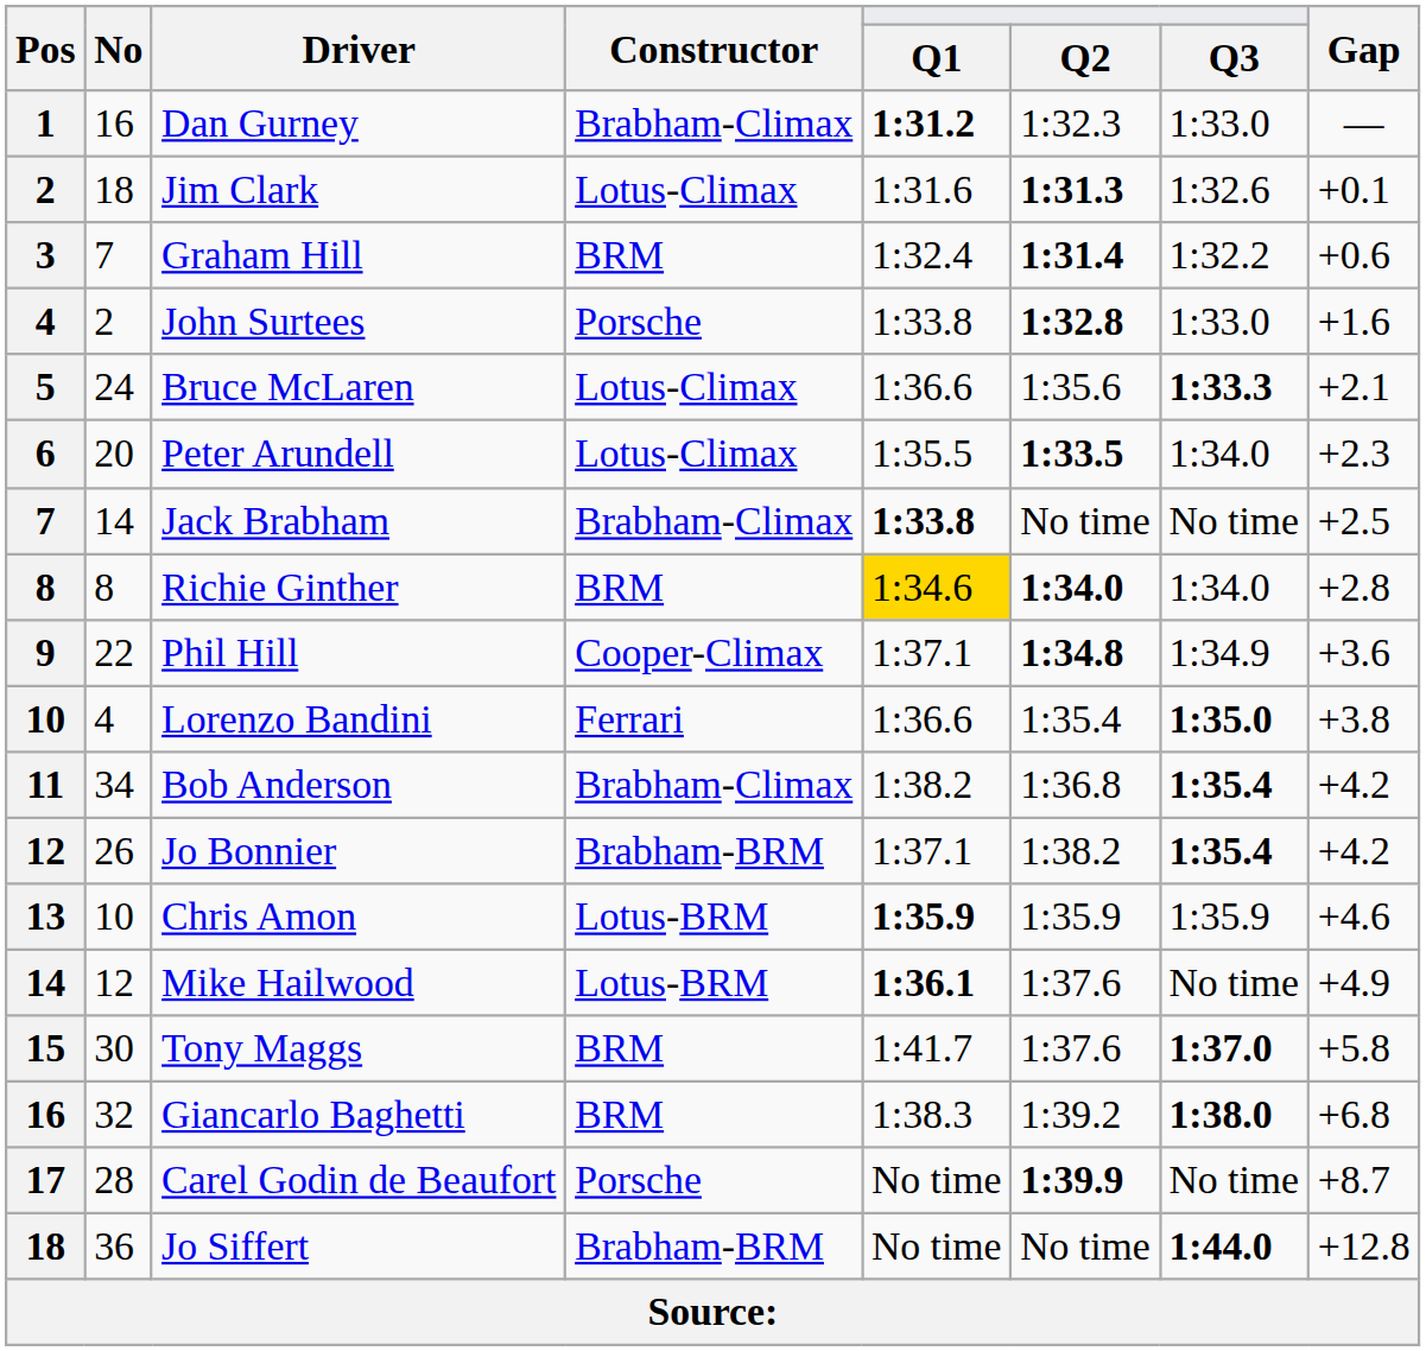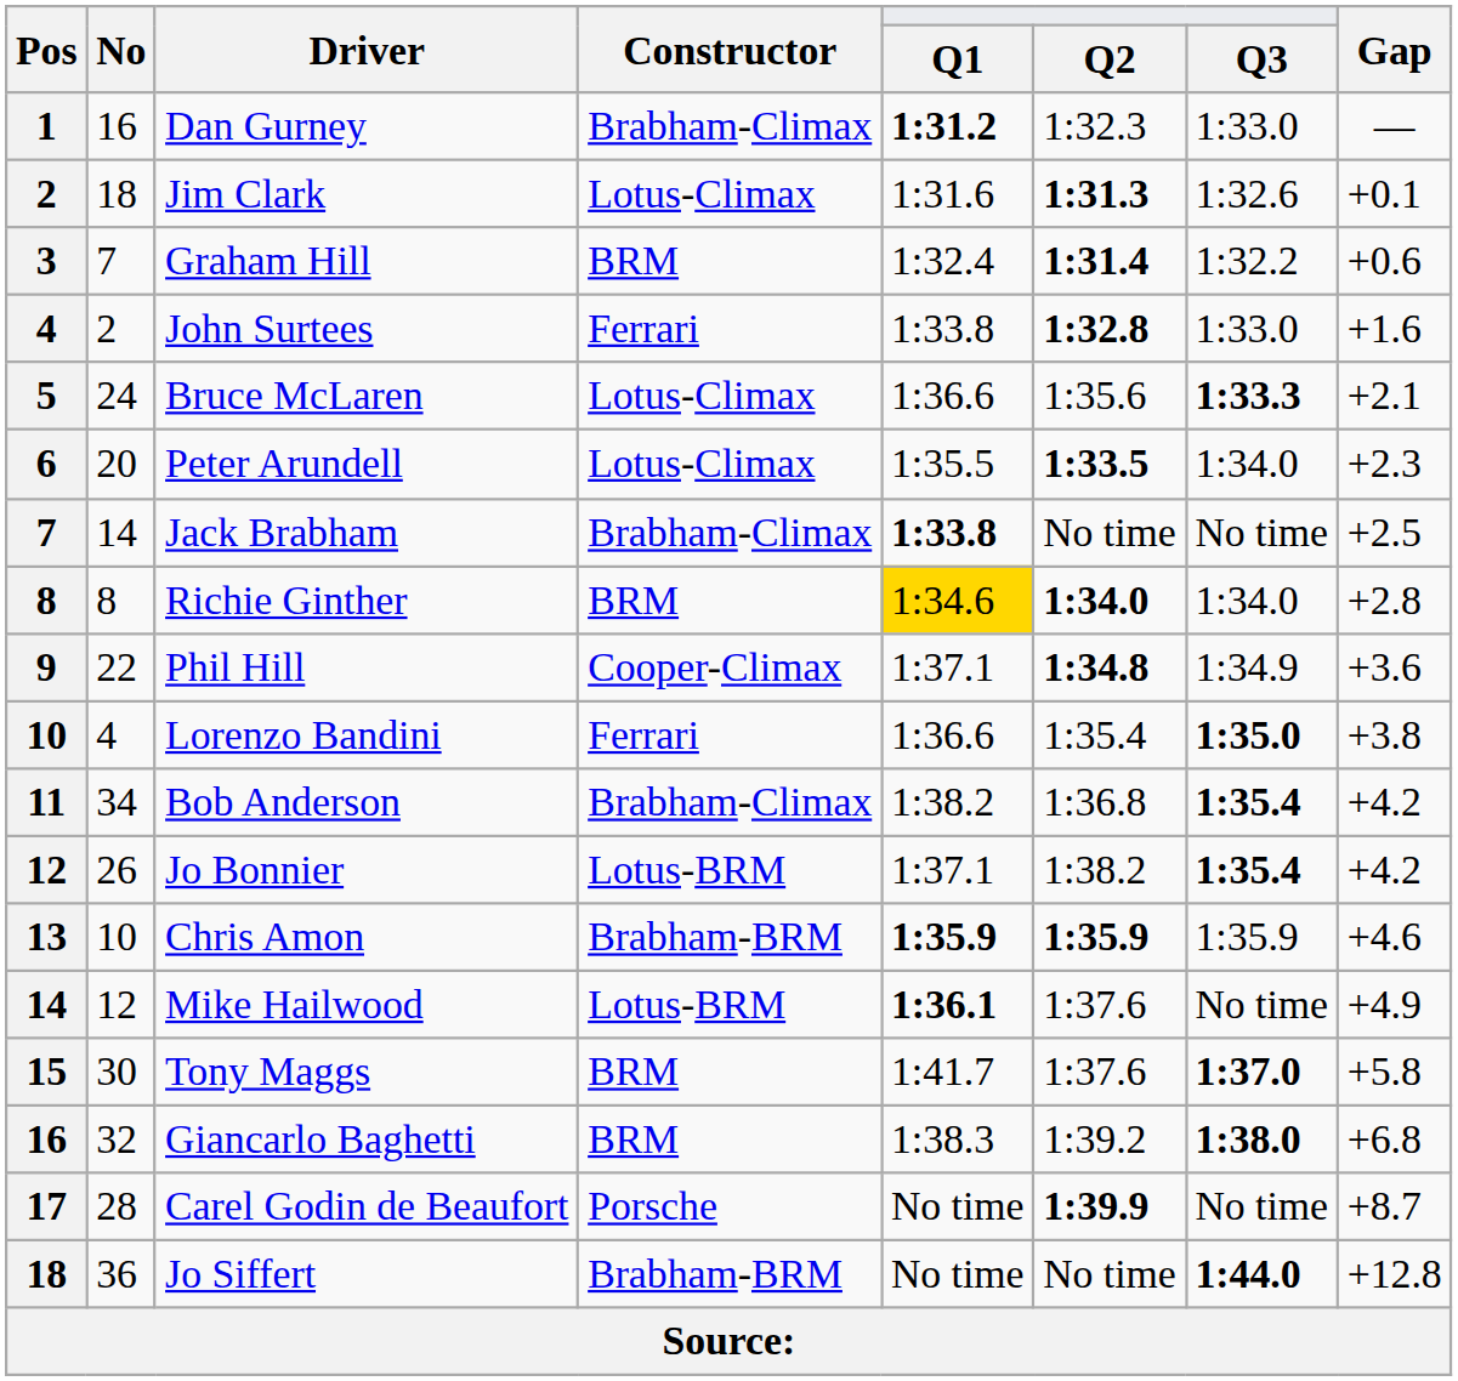John Surtees | Constructor: Porsche -> Ferrari
Jo Bonnier | Constructor: Brabham-BRM -> Lotus-BRM
Chris Amon | Constructor: Lotus-BRM -> Brabham-BRM
Chris Amon | Q2: normal -> bold
